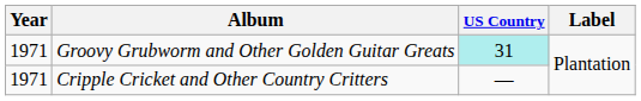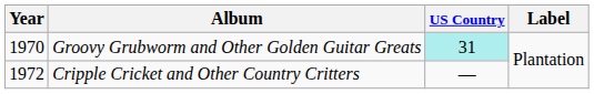Groovy Grubworm and Other Golden Guitar Greats | Year: 1971 -> 1970
Cripple Cricket and Other Country Critters | Year: 1971 -> 1972
